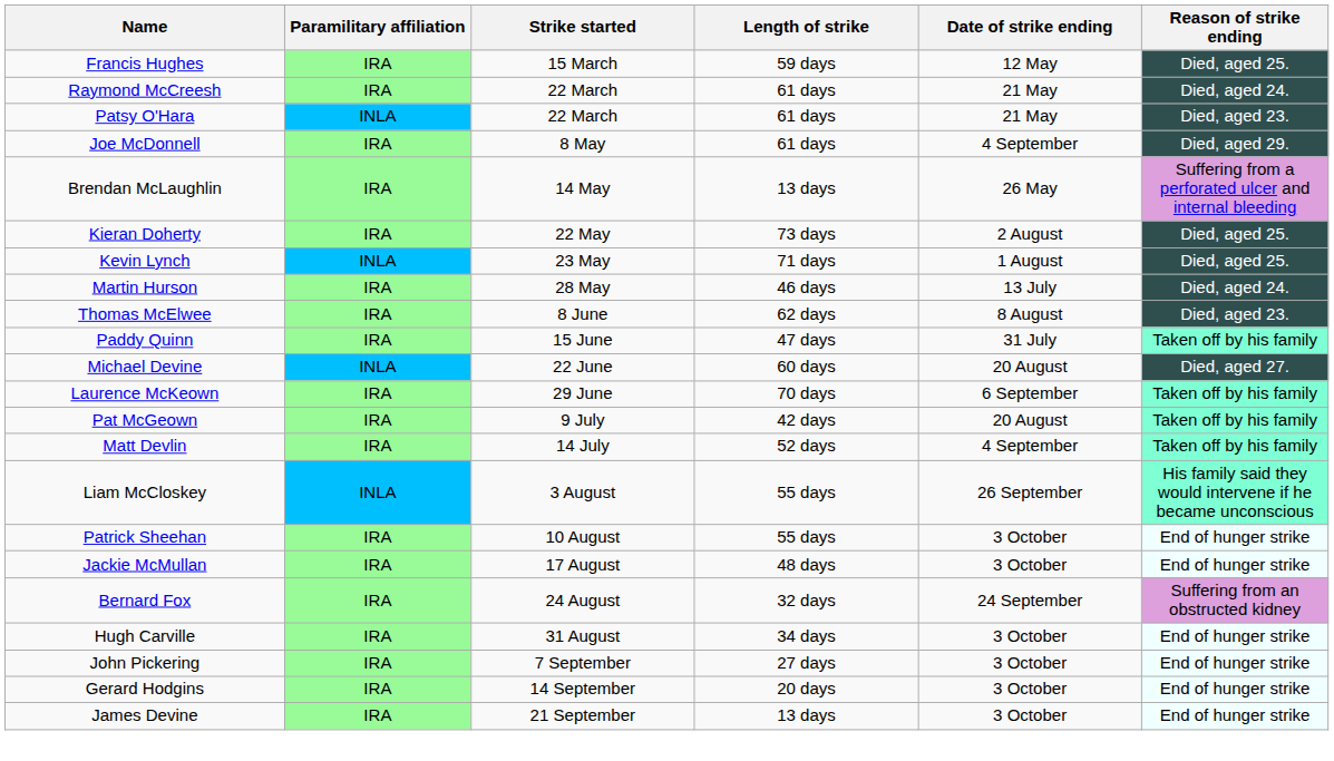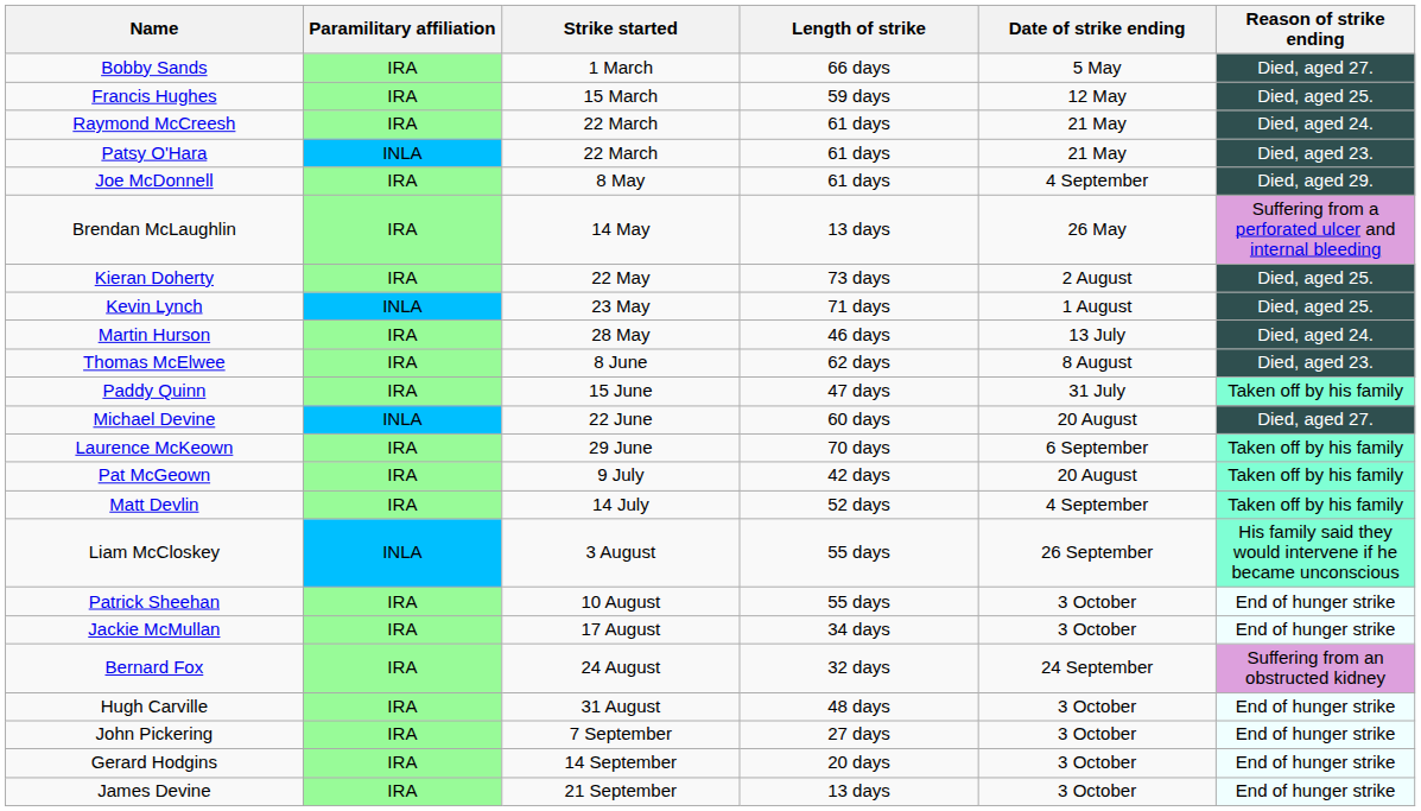+ row: Bobby Sands | IRA | 1 March | 66 days | 5 May | Died, aged 27.
Jackie McMullan | Length of strike: 48 days -> 34 days
Hugh Carville | Length of strike: 34 days -> 48 days
